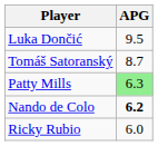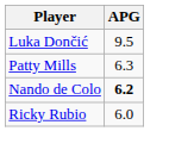- row: Tomáš Satoranský | 8.7
Patty Mills | APG: lightgreen background -> no background
